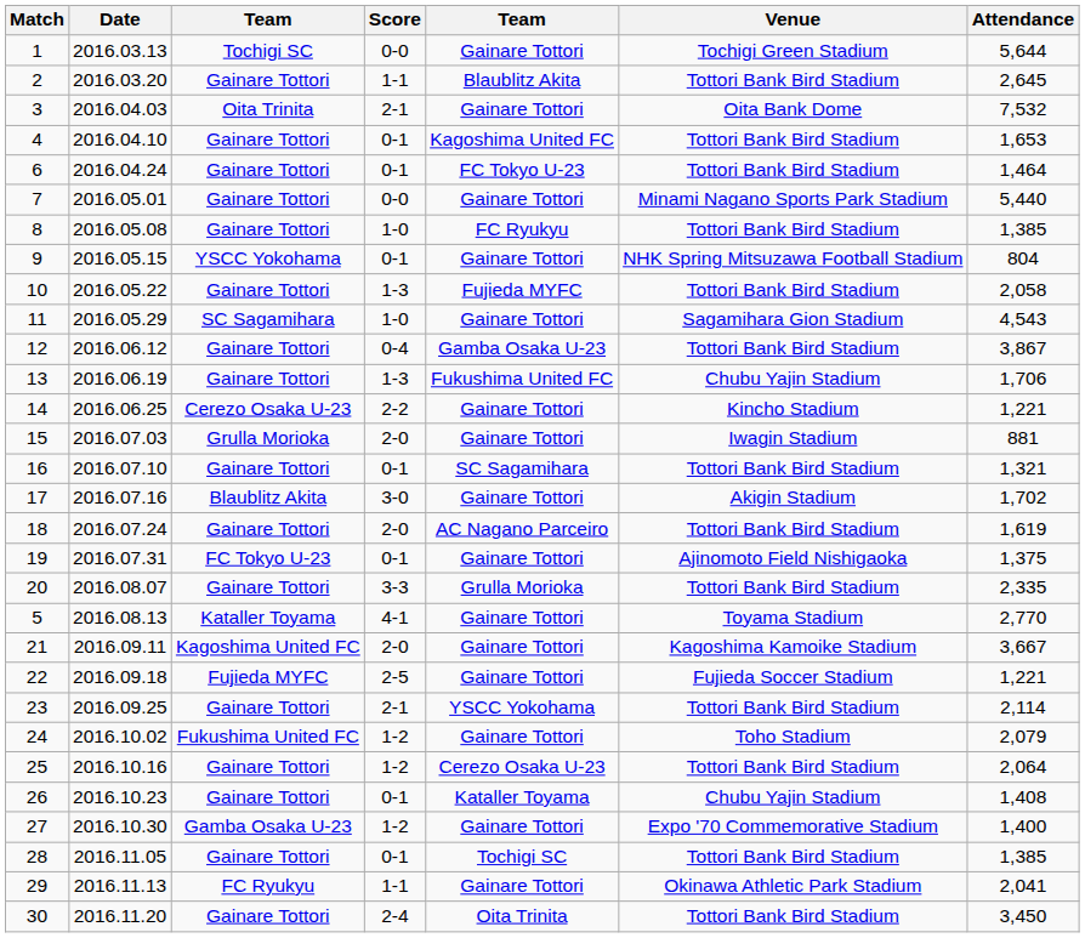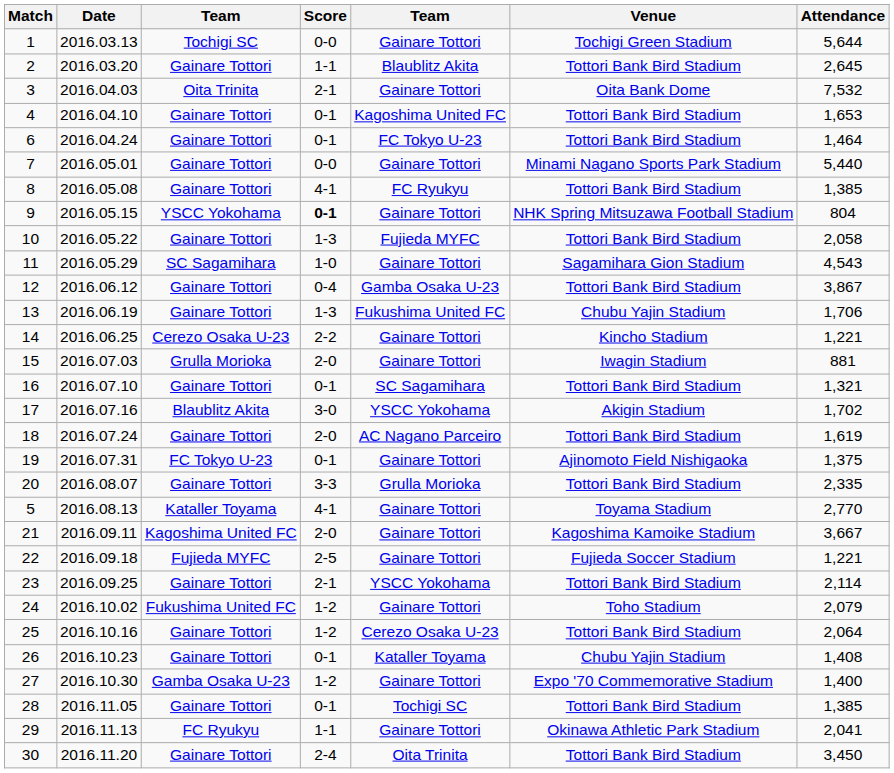8 | Score: 1-0 -> 4-1
9 | Score: normal -> bold
17 | column 5: Gainare Tottori -> YSCC Yokohama
